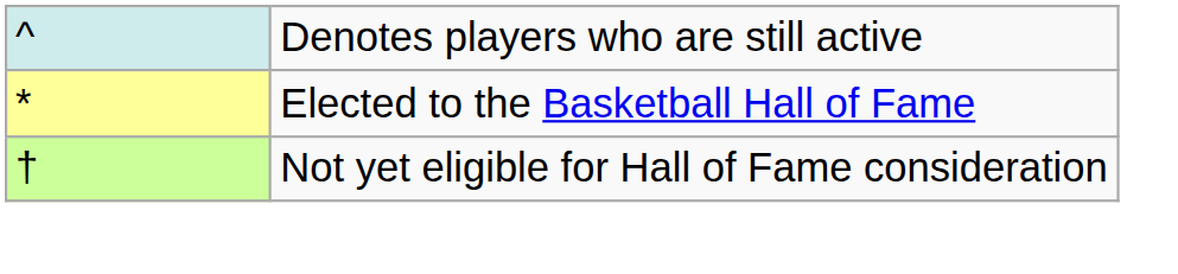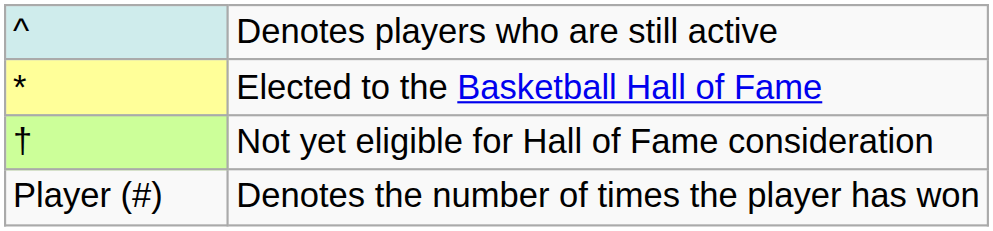+ row: Player (#) | Denotes the number of times the player has won
